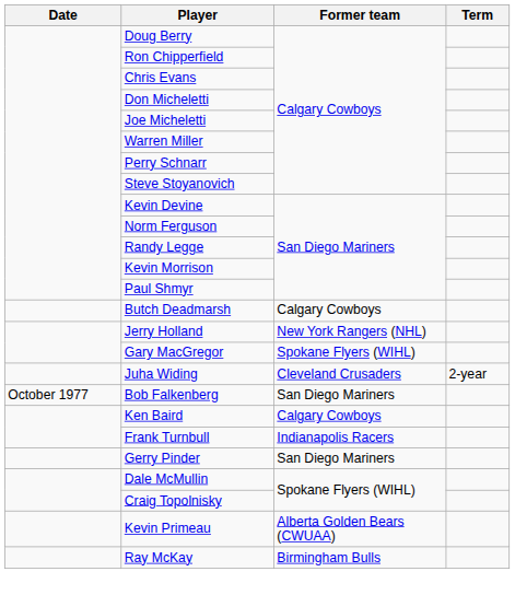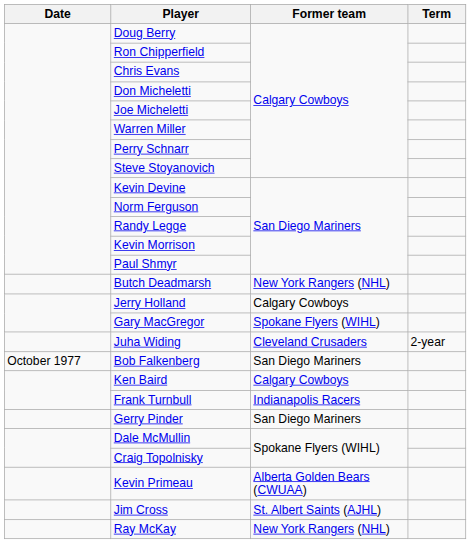Butch Deadmarsh | Former team: Calgary Cowboys -> New York Rangers (NHL)
Jerry Holland | Former team: New York Rangers (NHL) -> Calgary Cowboys
+ row: Jim Cross | St. Albert Saints (AJHL)
Ray McKay | Former team: Birmingham Bulls -> New York Rangers (NHL)
